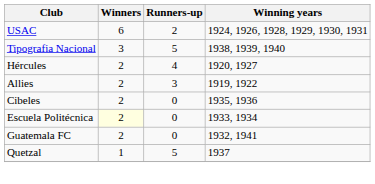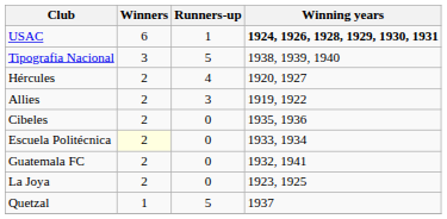USAC | Runners-up: 2 -> 1
USAC | Winning years: normal -> bold
+ row: La Joya | 2 | 0 | 1923, 1925
